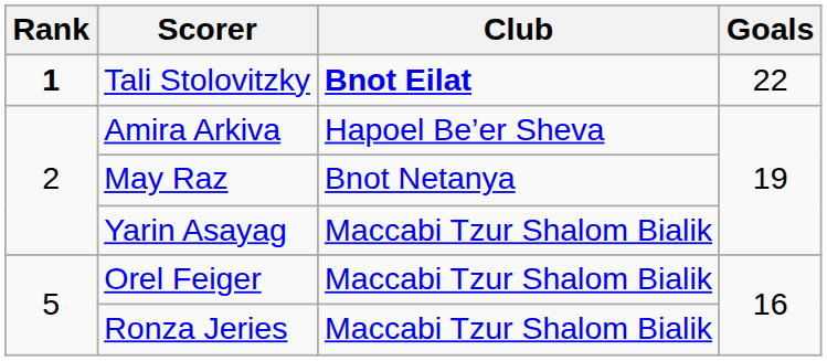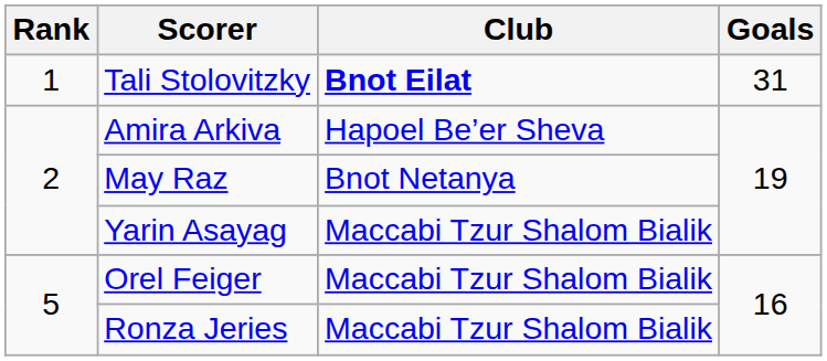Tali Stolovitzky | Rank: bold -> normal
Tali Stolovitzky | Goals: 22 -> 31
